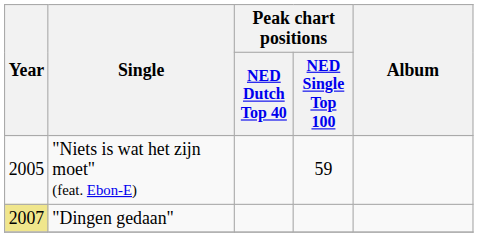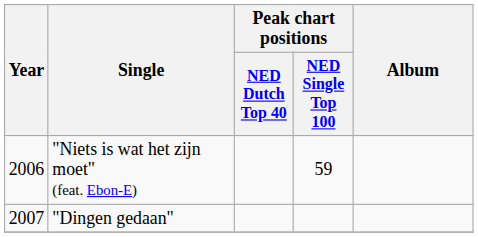"Niets is wat het zijn moet" (feat. Ebon-E) | Year: 2005 -> 2006
"Dingen gedaan" | Year: khaki background -> no background
